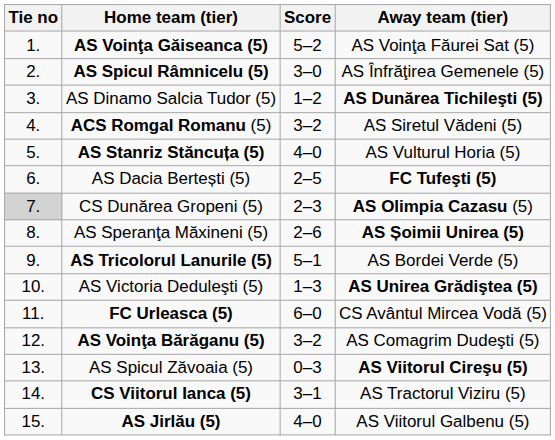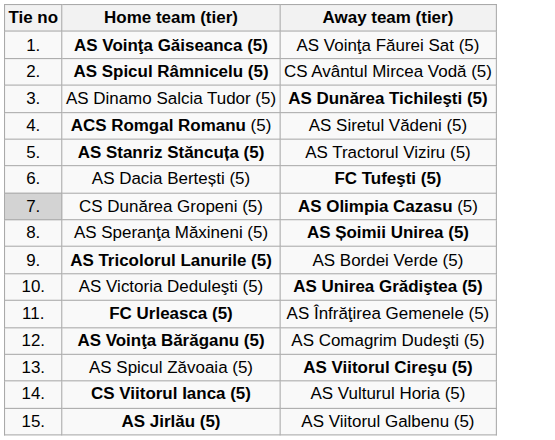- column: Score | 5–2 | 3–0 | 1–2 | 3–2 | 4–0 | 2–5 | 2–3 | 2–6 | 5–1 | 1–3 | 6–0 | 3–2 | 0–3 | 3–1 | 4–0
AS Spicul Râmnicelu (5) | Away team (tier): AS Înfrăţirea Gemenele (5) -> CS Avântul Mircea Vodă (5)
AS Stanriz Stăncuța (5) | Away team (tier): AS Vulturul Horia (5) -> AS Tractorul Viziru (5)
FC Urleasca (5) | Away team (tier): CS Avântul Mircea Vodă (5) -> AS Înfrăţirea Gemenele (5)
CS Viitorul Ianca (5) | Away team (tier): AS Tractorul Viziru (5) -> AS Vulturul Horia (5)
